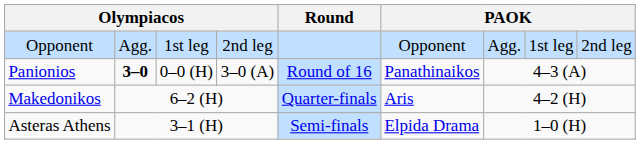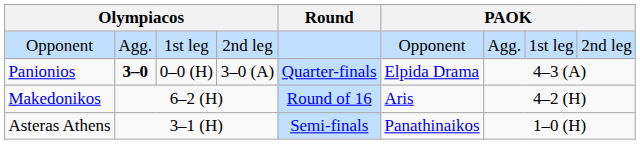Panionios | Round: Round of 16 -> Quarter-finals
Panionios | column 6: Panathinaikos -> Elpida Drama
Makedonikos | Round: Quarter-finals -> Round of 16
Asteras Athens | column 6: Elpida Drama -> Panathinaikos
